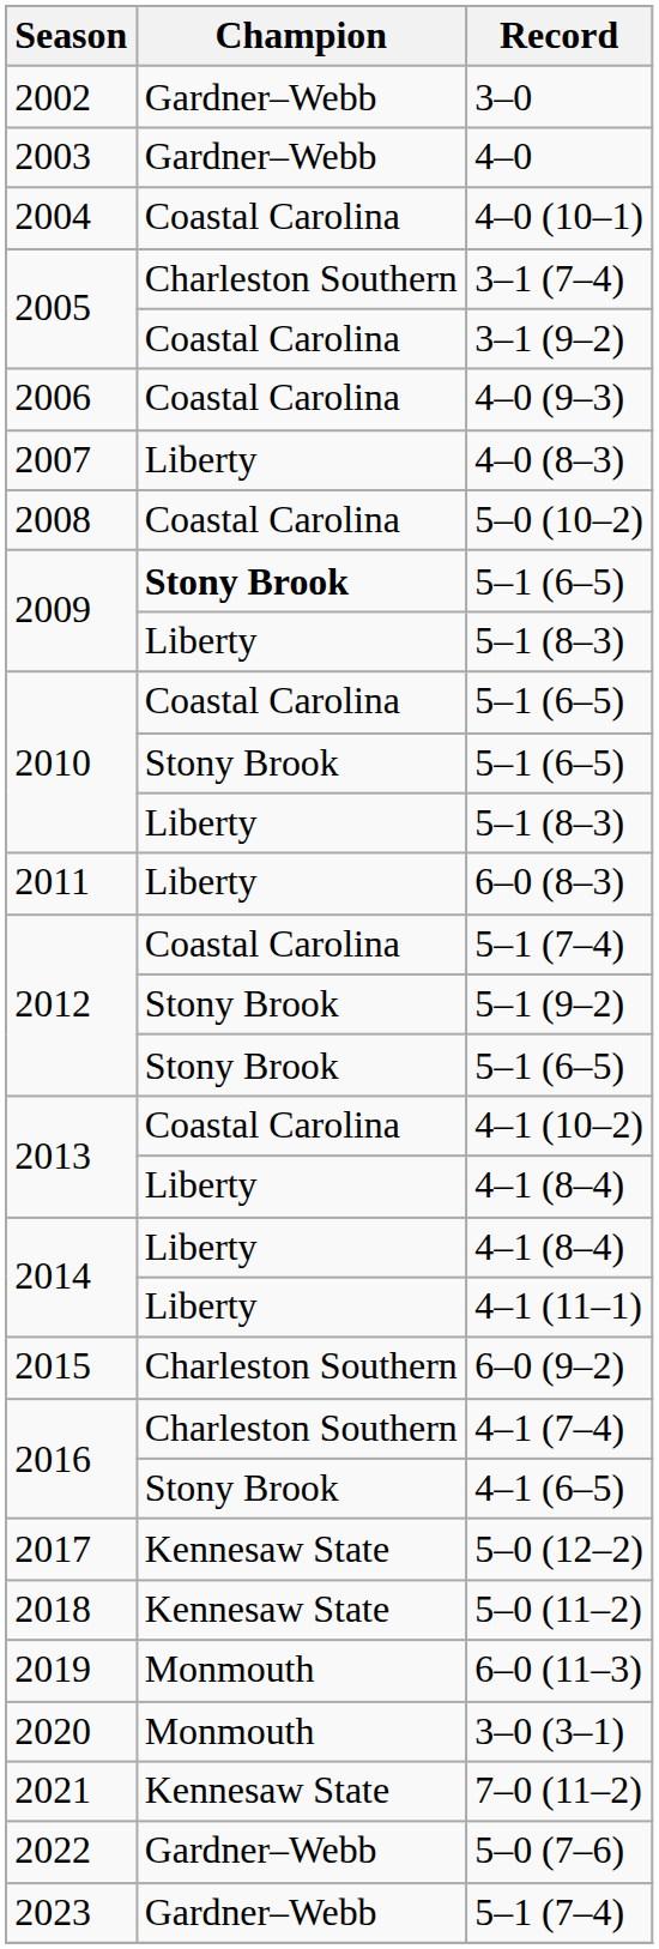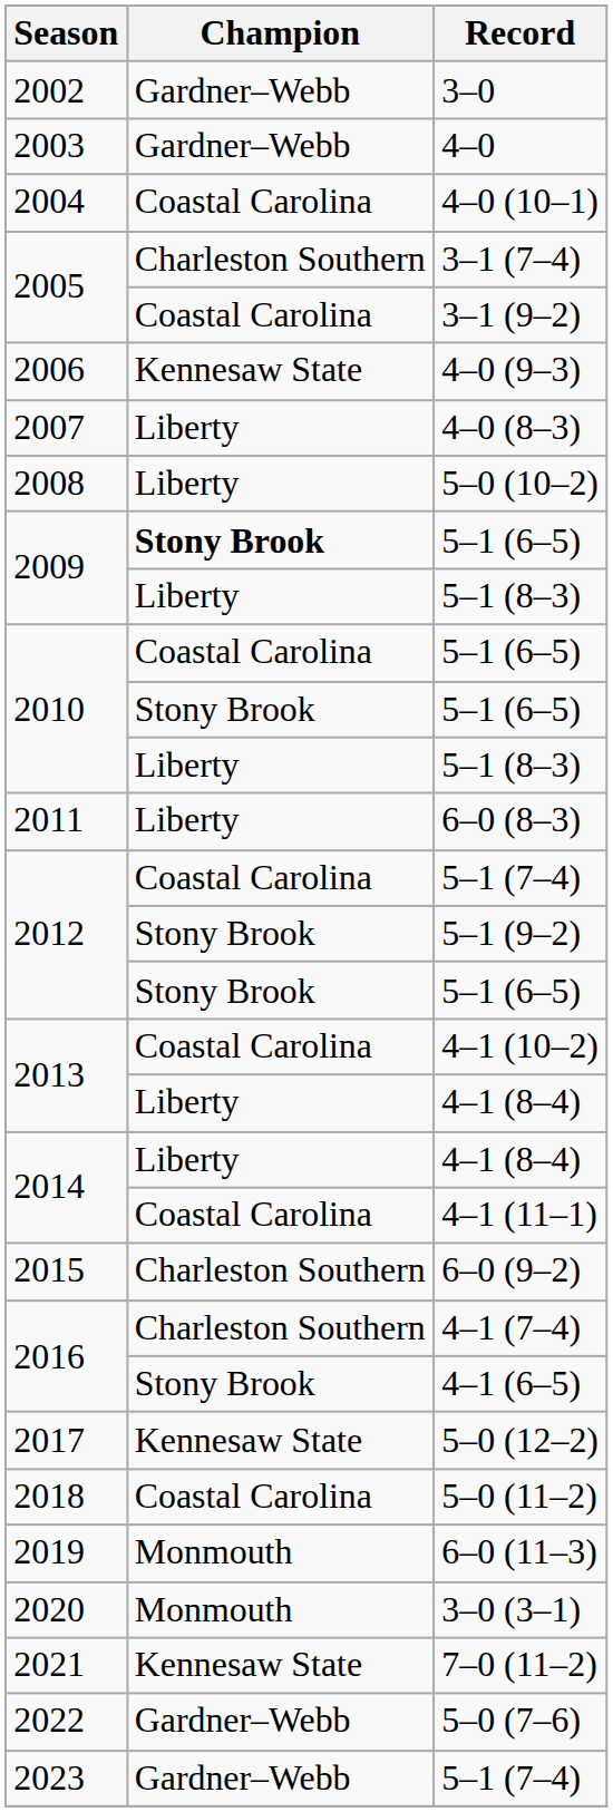4–0 (9–3) | Champion: Coastal Carolina -> Kennesaw State
5–0 (10–2) | Champion: Coastal Carolina -> Liberty
4–1 (11–1) | Champion: Liberty -> Coastal Carolina
5–0 (11–2) | Champion: Kennesaw State -> Coastal Carolina
